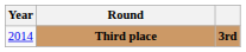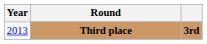Third place | Year: 2014 -> 2013
